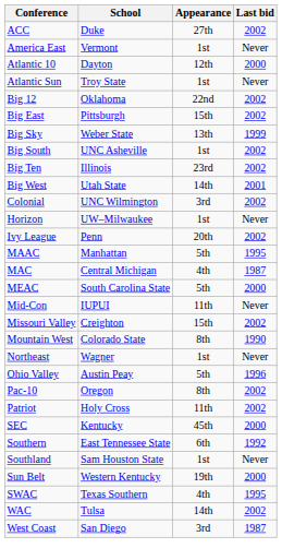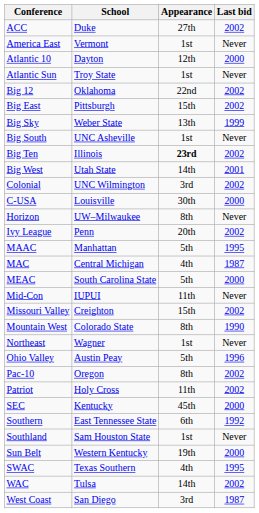Big South | Last bid: 2002 -> Never
Big Ten | Appearance: normal -> bold
+ row: C-USA | Louisville | 30th | 2000
Horizon | Appearance: 1st -> 8th
